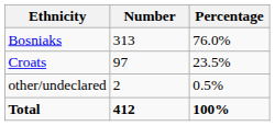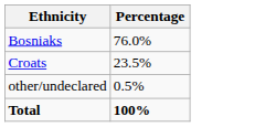- column: Number | 313 | 97 | 2 | 412
